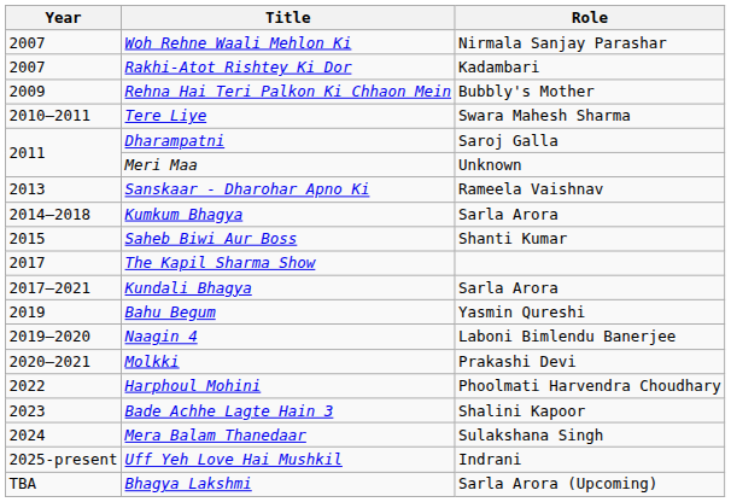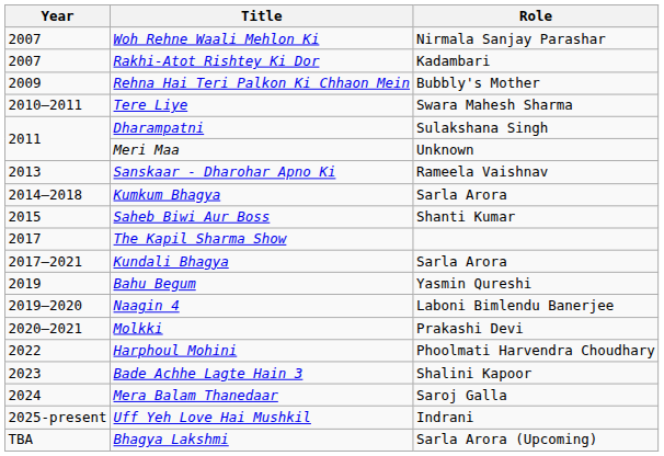Dharampatni | Role: Saroj Galla -> Sulakshana Singh
Mera Balam Thanedaar | Role: Sulakshana Singh -> Saroj Galla
